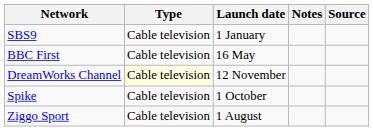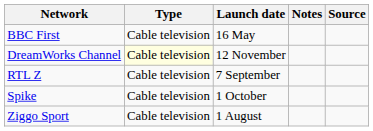- row: SBS9 | Cable television | 1 January
+ row: RTL Z | Cable television | 7 September
